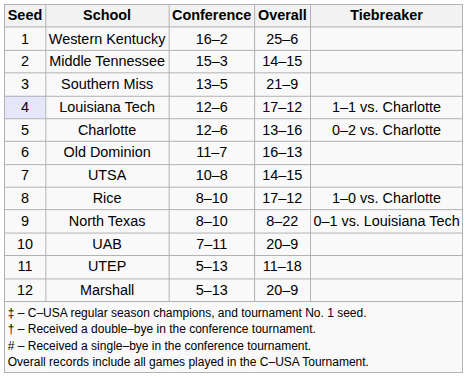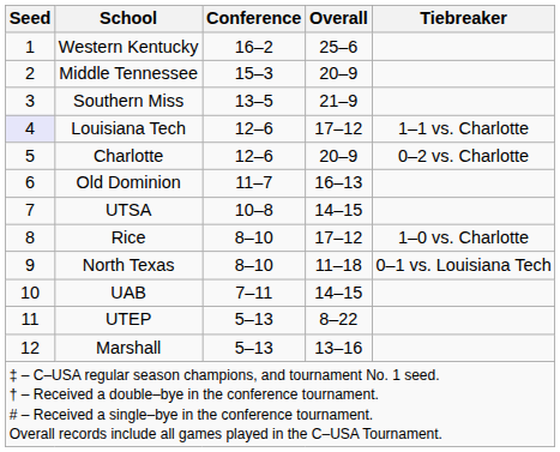Middle Tennessee | Overall: 14–15 -> 20–9
Charlotte | Overall: 13–16 -> 20–9
North Texas | Overall: 8–22 -> 11–18
UAB | Overall: 20–9 -> 14–15
UTEP | Overall: 11–18 -> 8–22
Marshall | Overall: 20–9 -> 13–16
